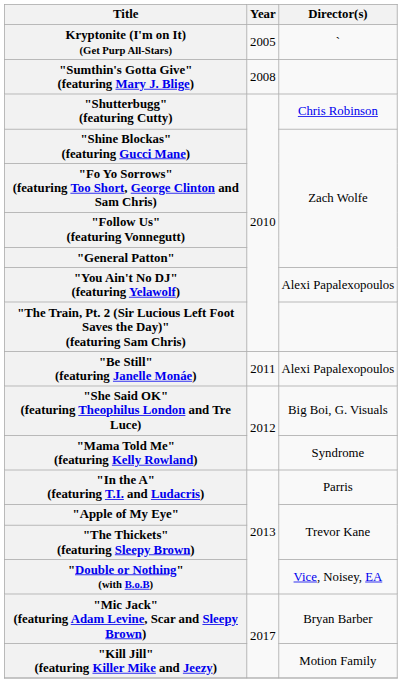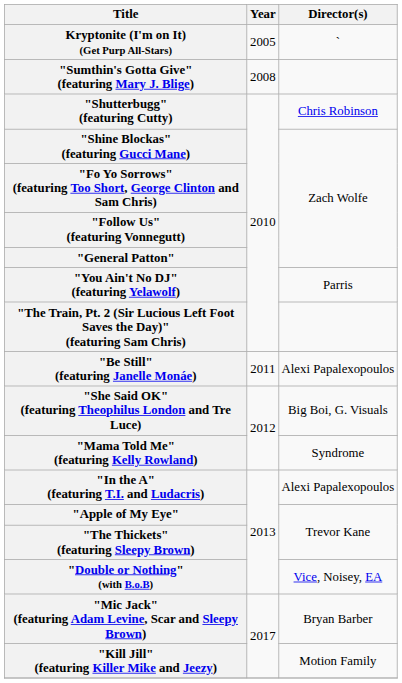"You Ain't No DJ" (featuring Yelawolf) | Director(s): Alexi Papalexopoulos -> Parris
"In the A" (featuring T.I. and Ludacris) | Director(s): Parris -> Alexi Papalexopoulos
